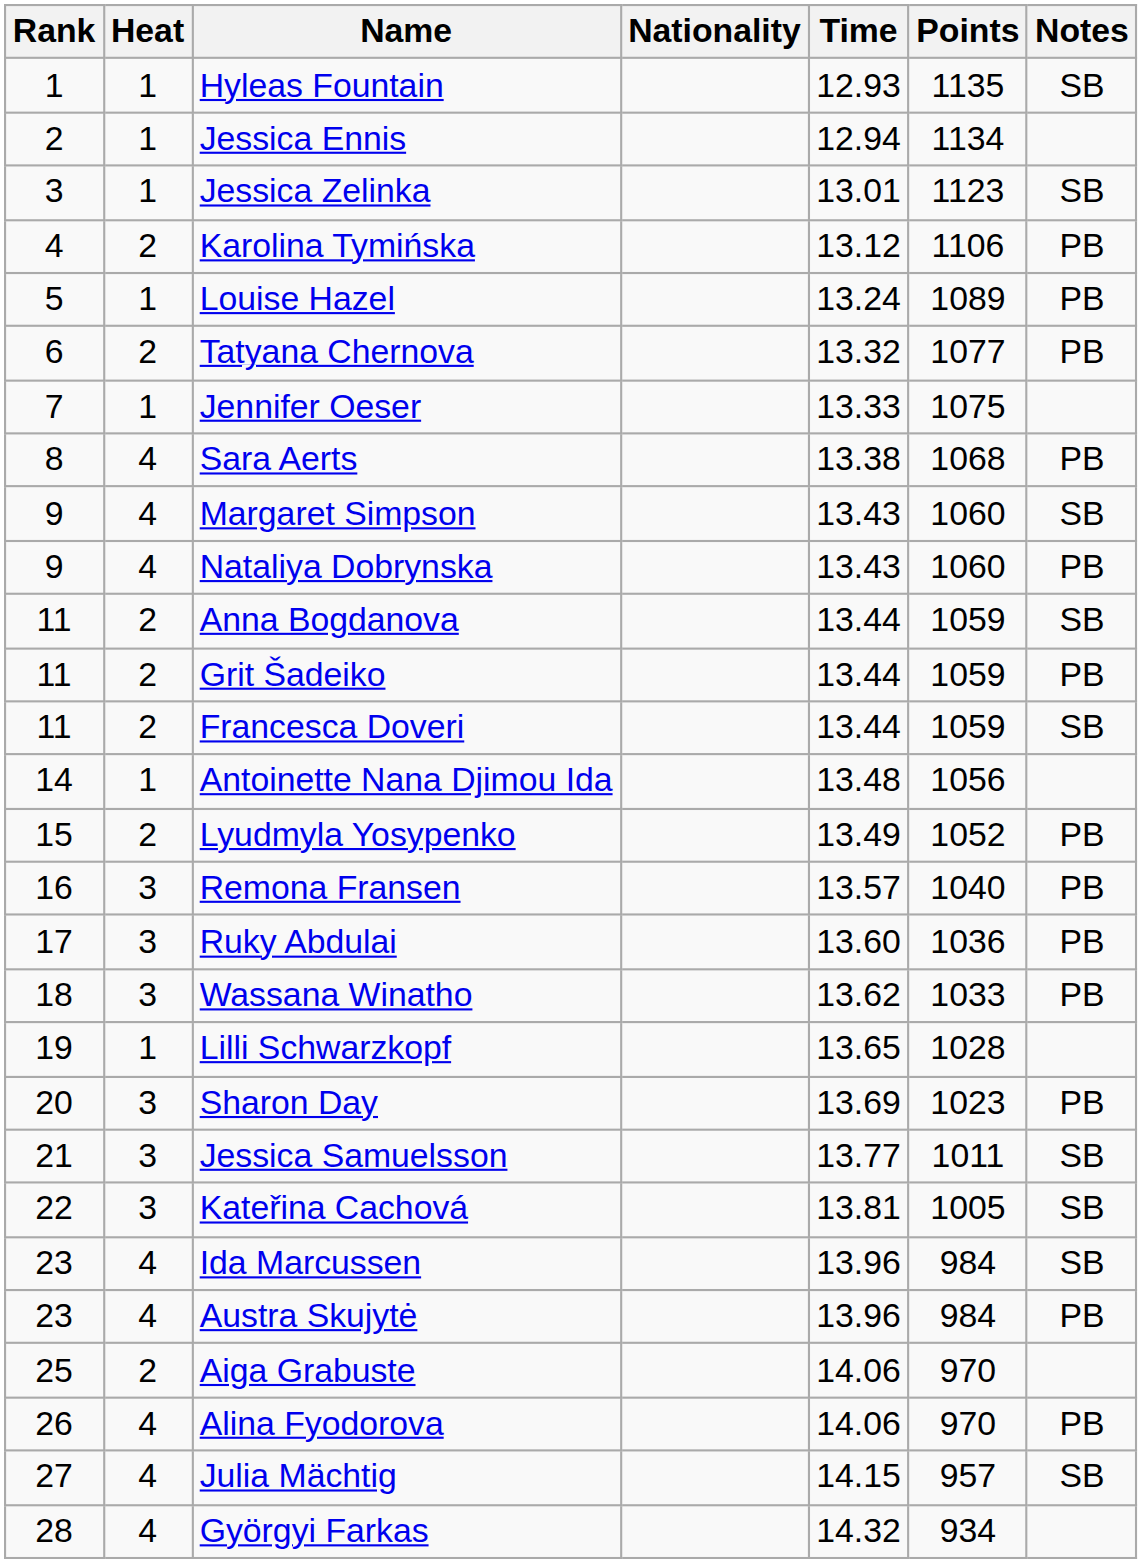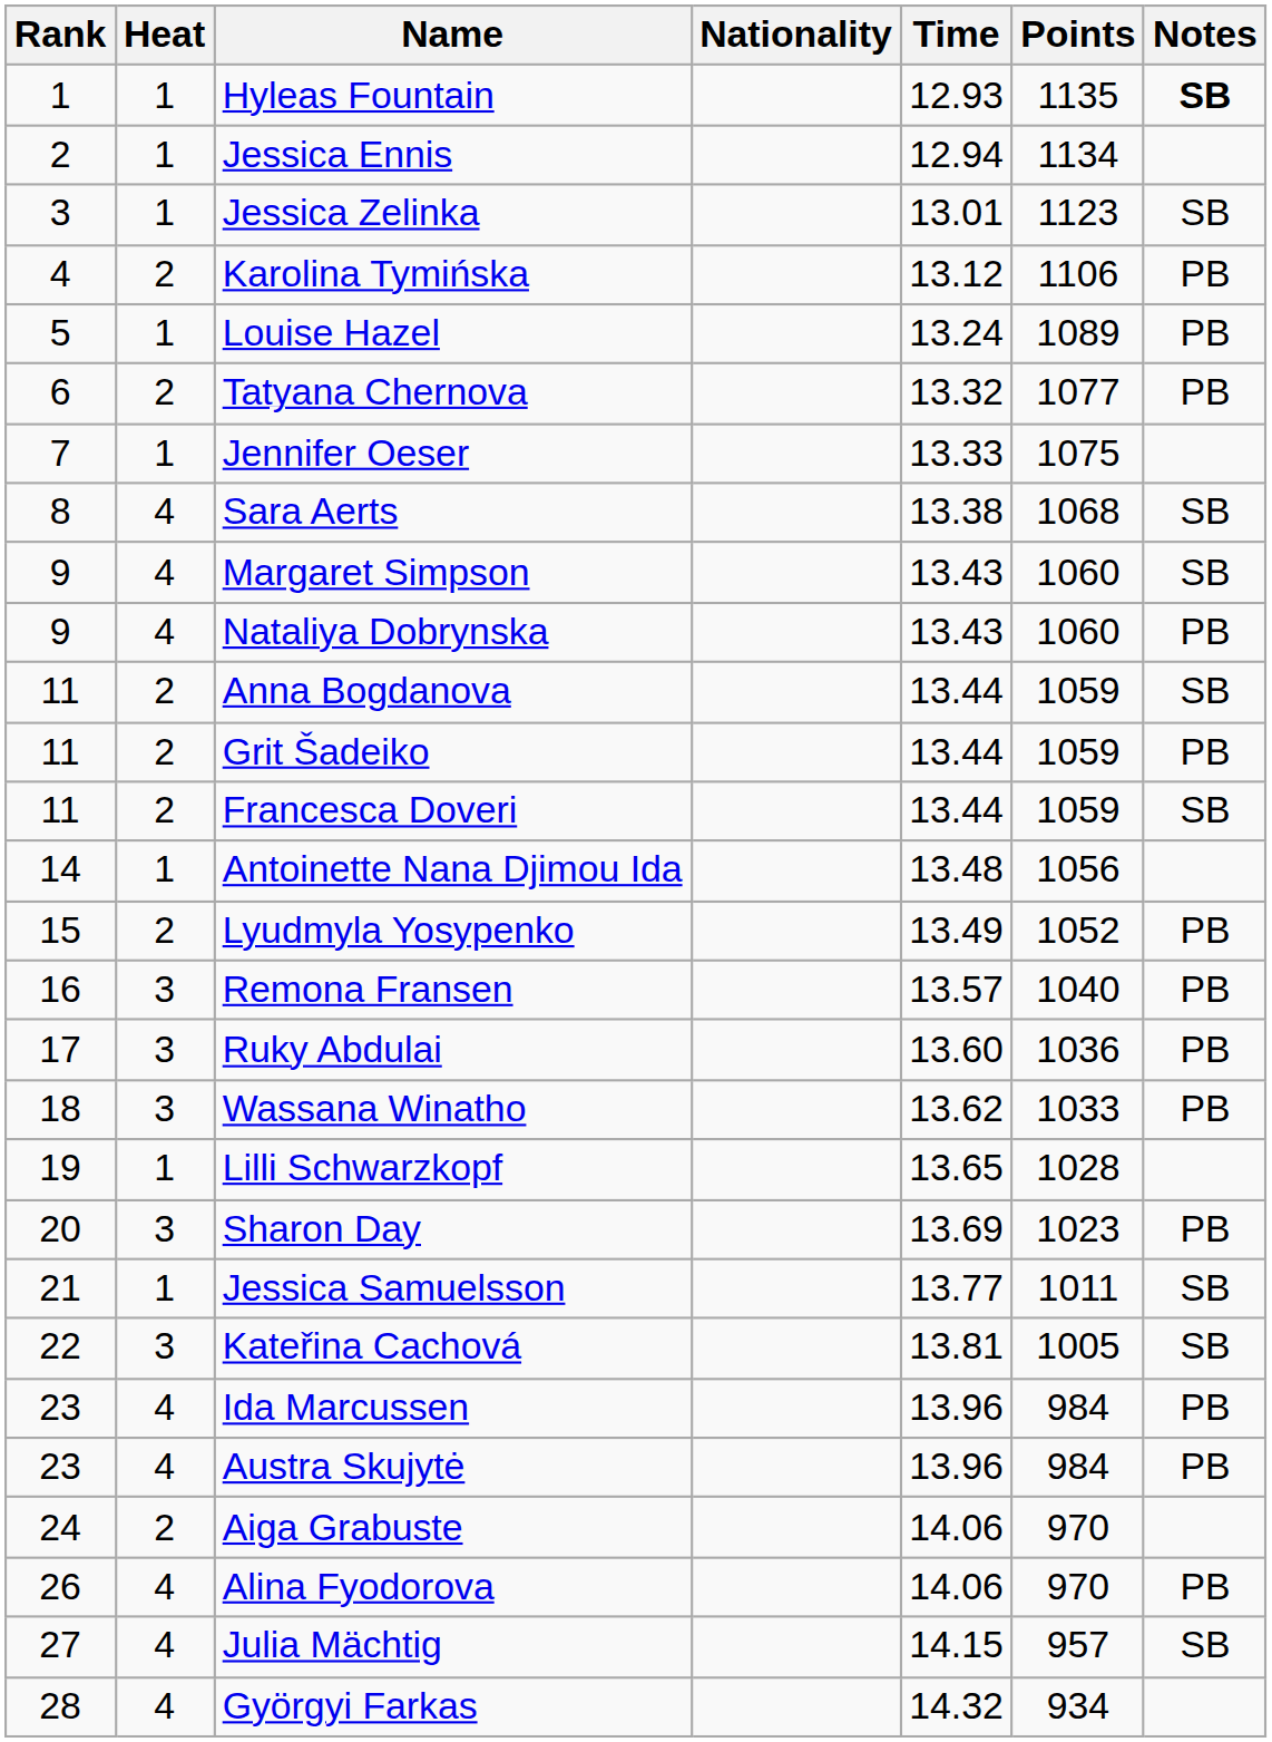Hyleas Fountain | Notes: normal -> bold
Sara Aerts | Notes: PB -> SB
Jessica Samuelsson | Heat: 3 -> 1
Ida Marcussen | Notes: SB -> PB
Aiga Grabuste | Rank: 25 -> 24
